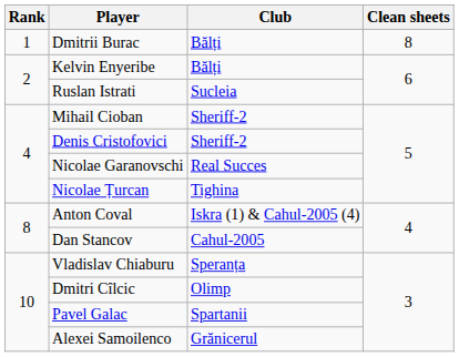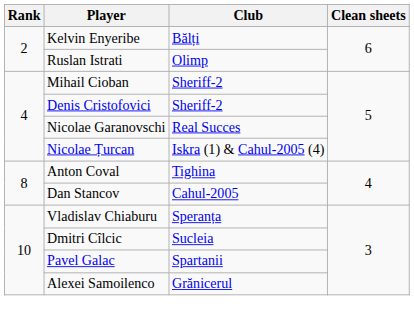- row: 1 | Dmitrii Burac | Bălți | 8
Ruslan Istrati | Club: Sucleia -> Olimp
Nicolae Țurcan | Club: Tighina -> Iskra (1) & Cahul-2005 (4)
Anton Coval | Club: Iskra (1) & Cahul-2005 (4) -> Tighina
Dmitri Cîlcic | Club: Olimp -> Sucleia
